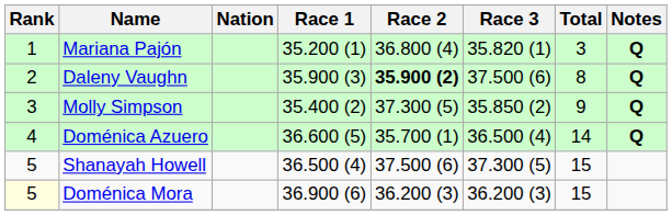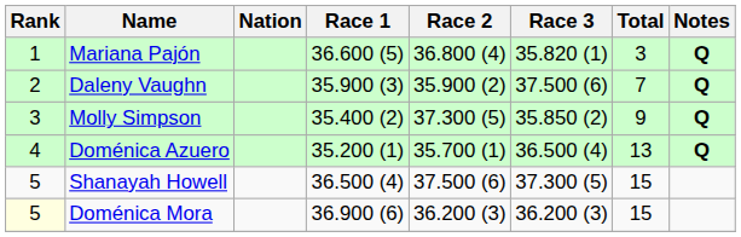Mariana Pajón | Race 1: 35.200 (1) -> 36.600 (5)
Daleny Vaughn | Race 2: bold -> normal
Daleny Vaughn | Total: 8 -> 7
Doménica Azuero | Race 1: 36.600 (5) -> 35.200 (1)
Doménica Azuero | Total: 14 -> 13
